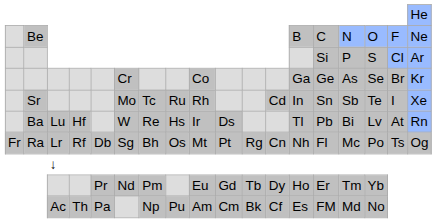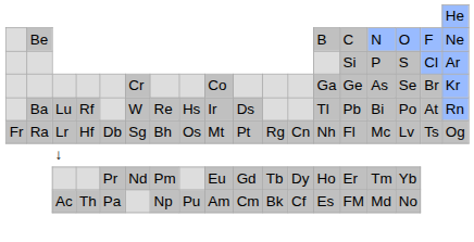- row: Sr | Mo | Tc | Ru | Rh | Cd | In | Sn | Sb | Te | I | Xe
Ba | column 4: Hf -> Rf
Ba | column 16: Lv -> Po
Ra | column 4: Rf -> Hf
Ra | column 16: Po -> Lv
